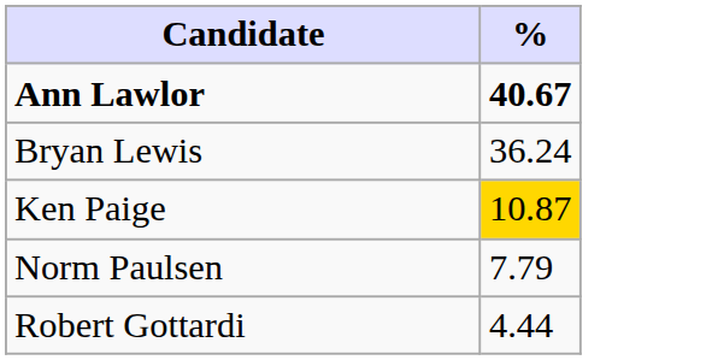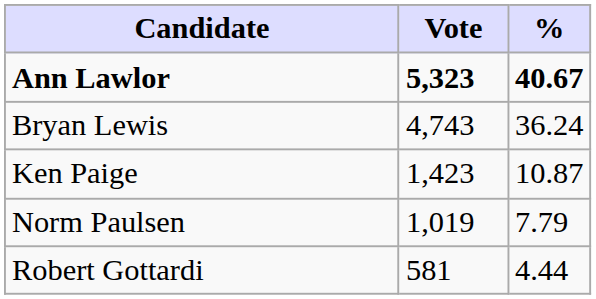+ column: Vote | 5,323 | 4,743 | 1,423 | 1,019 | 581
Ken Paige | %: gold background -> no background
